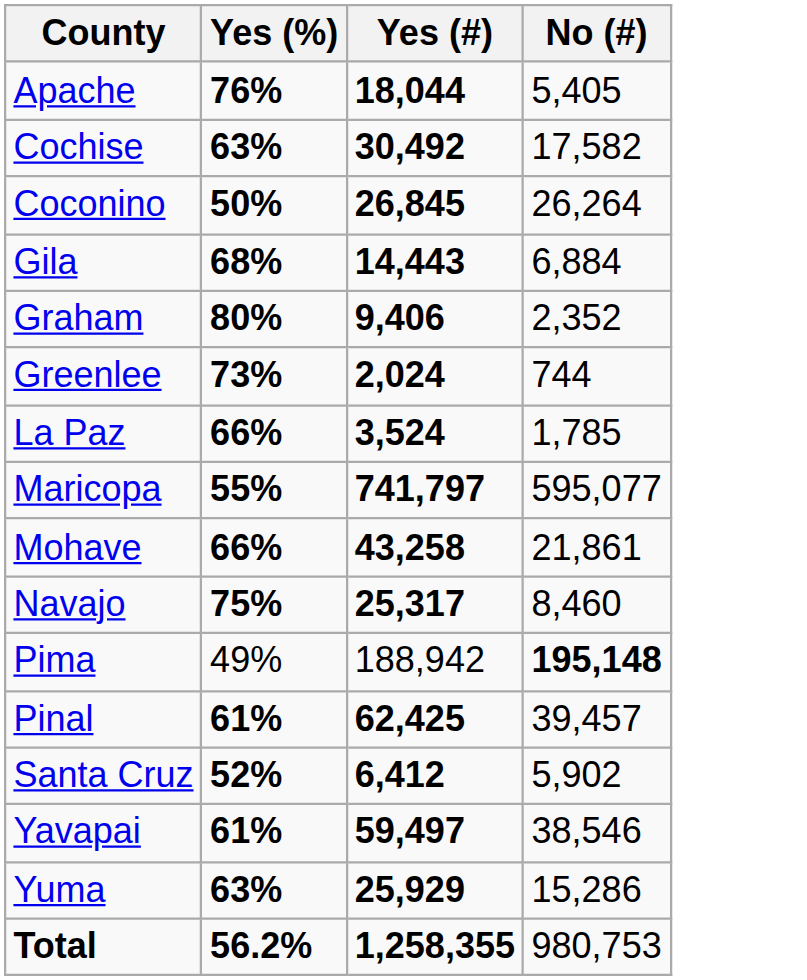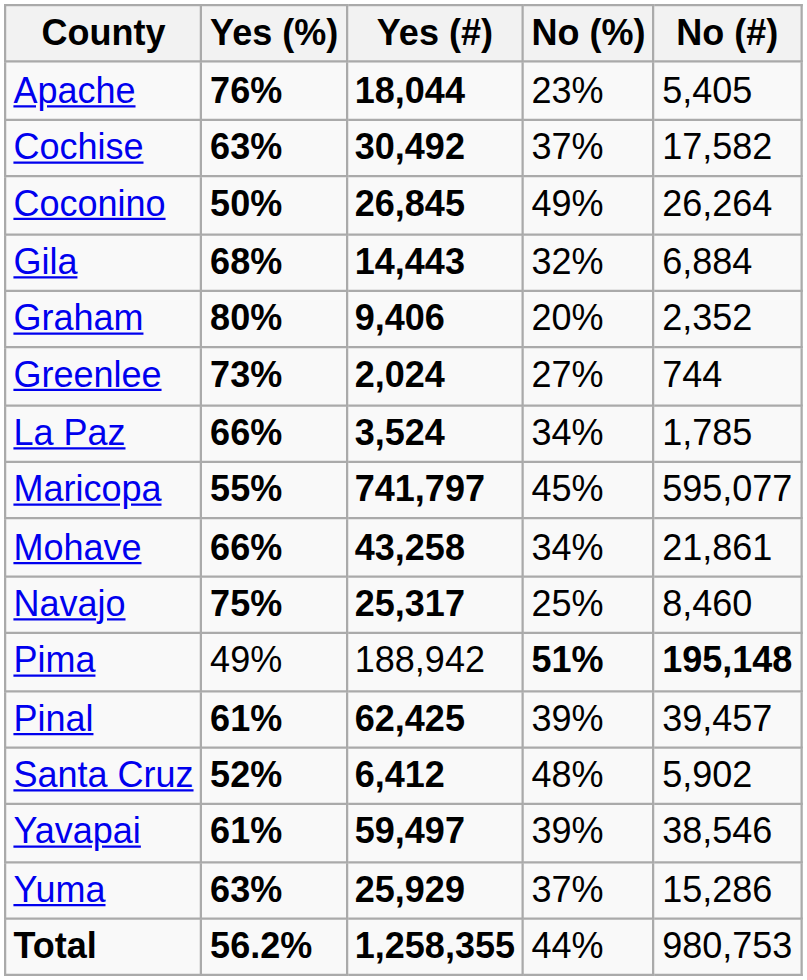+ column: No (%) | 23% | 37% | 49% | 32% | 20% | 27% | 34% | 45% | 34% | 25% | 51% | 39% | 48% | 39% | 37% | 44%
